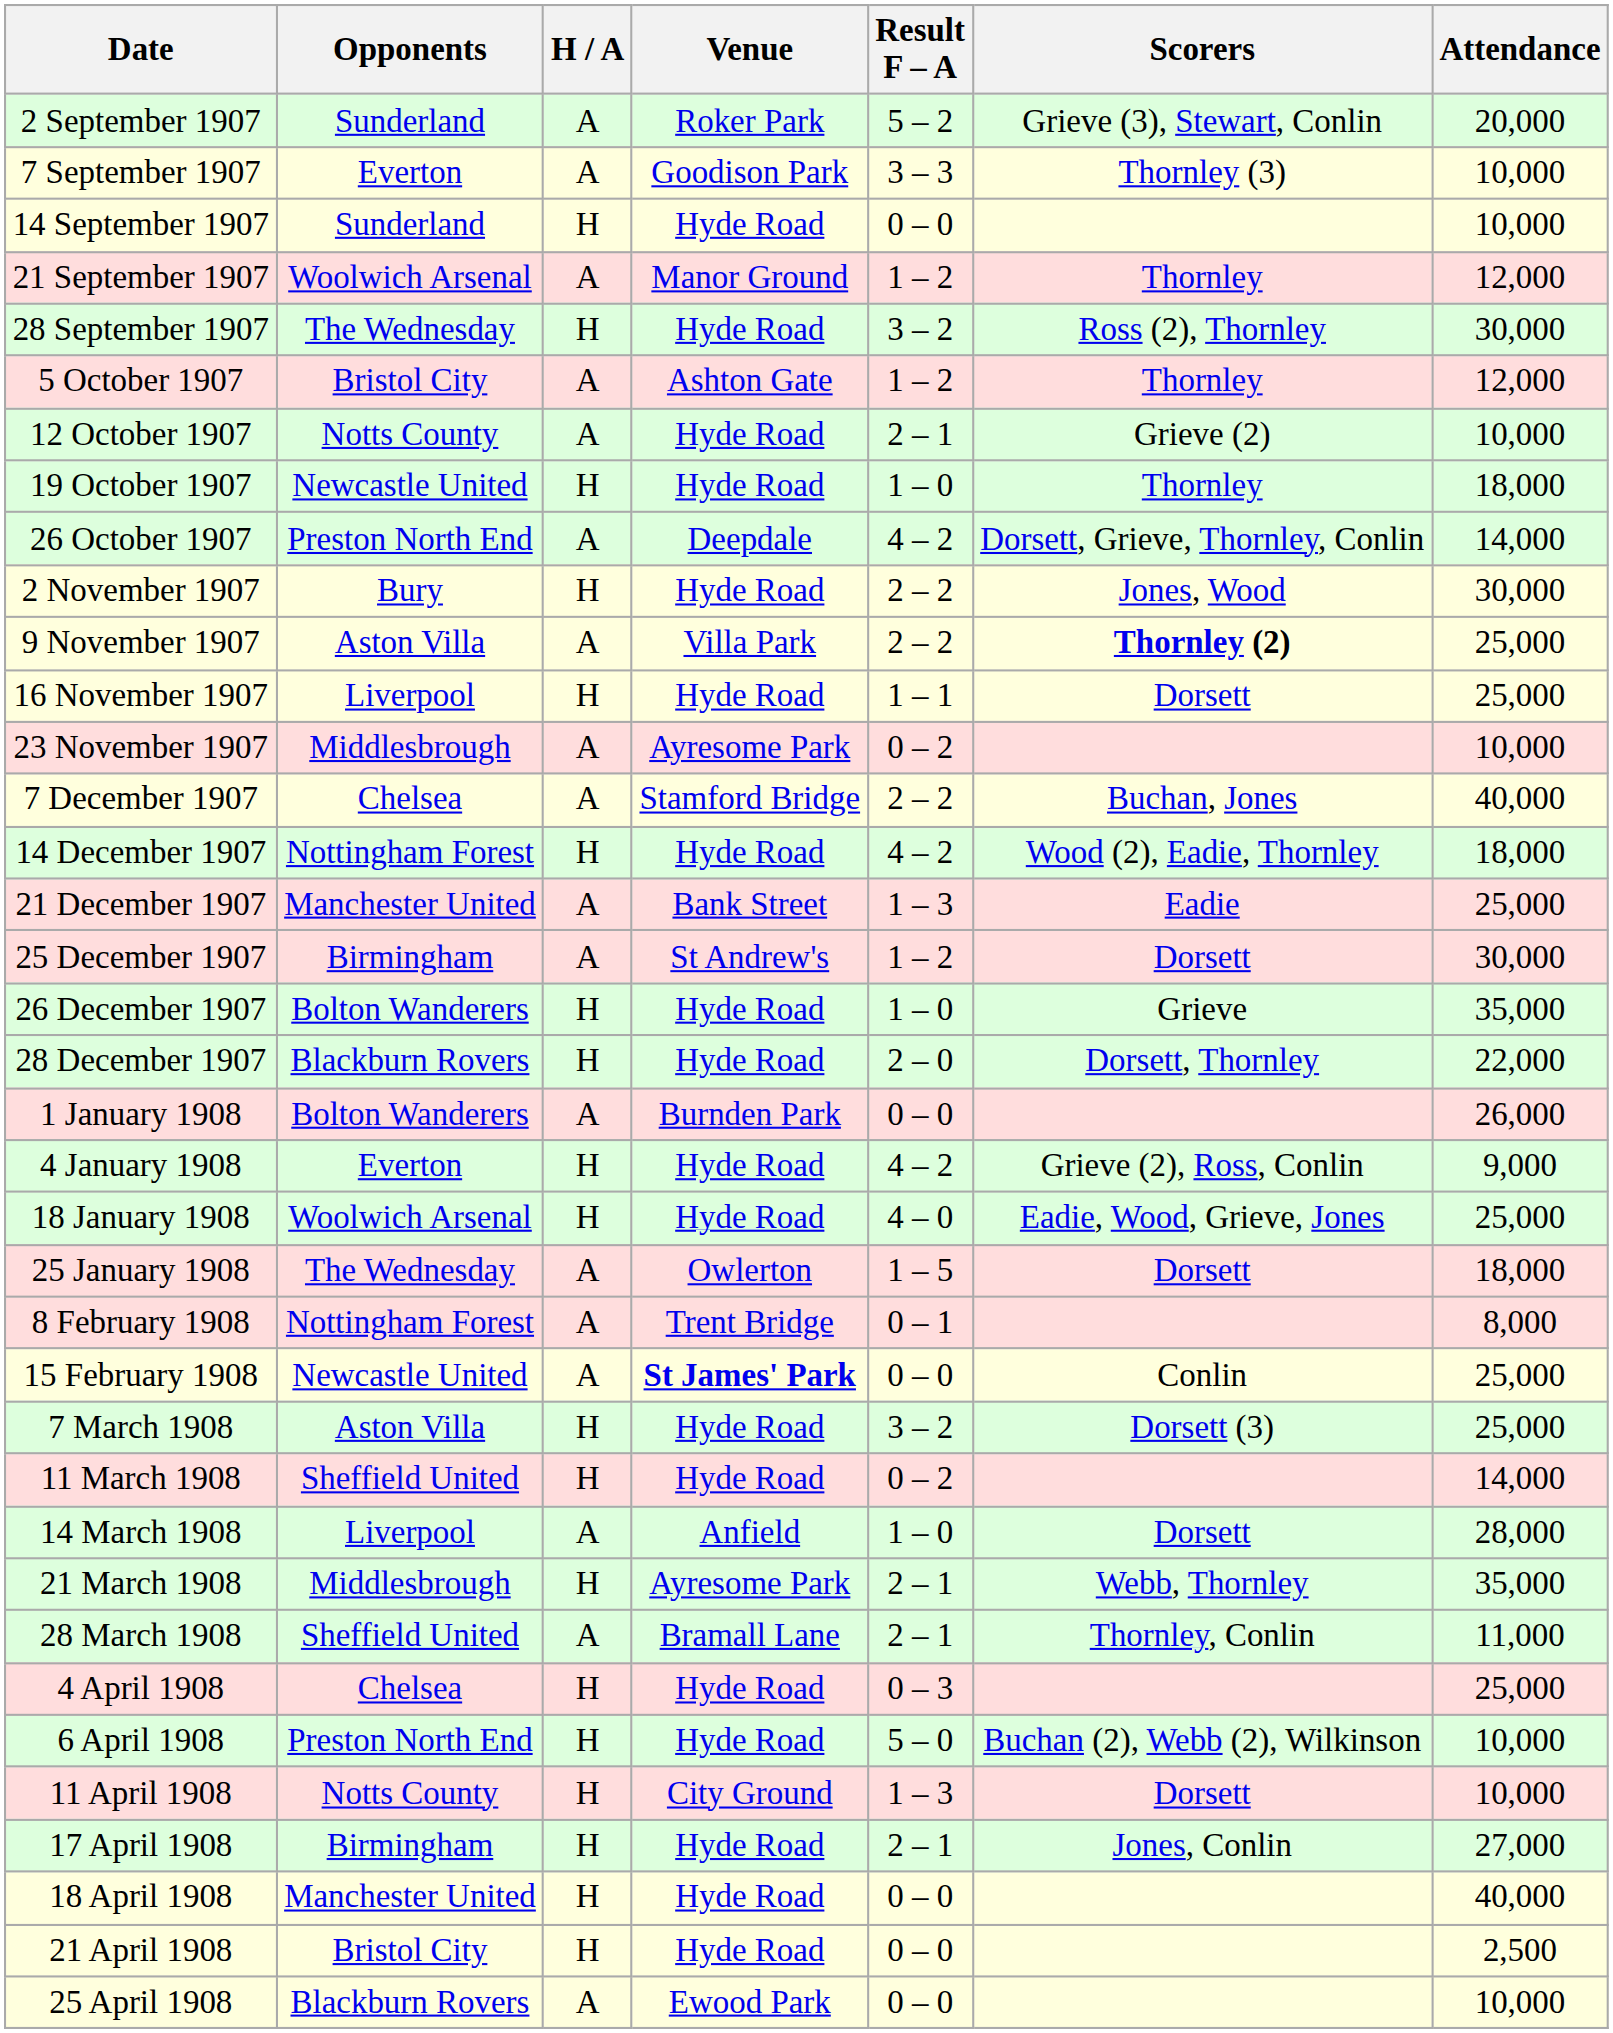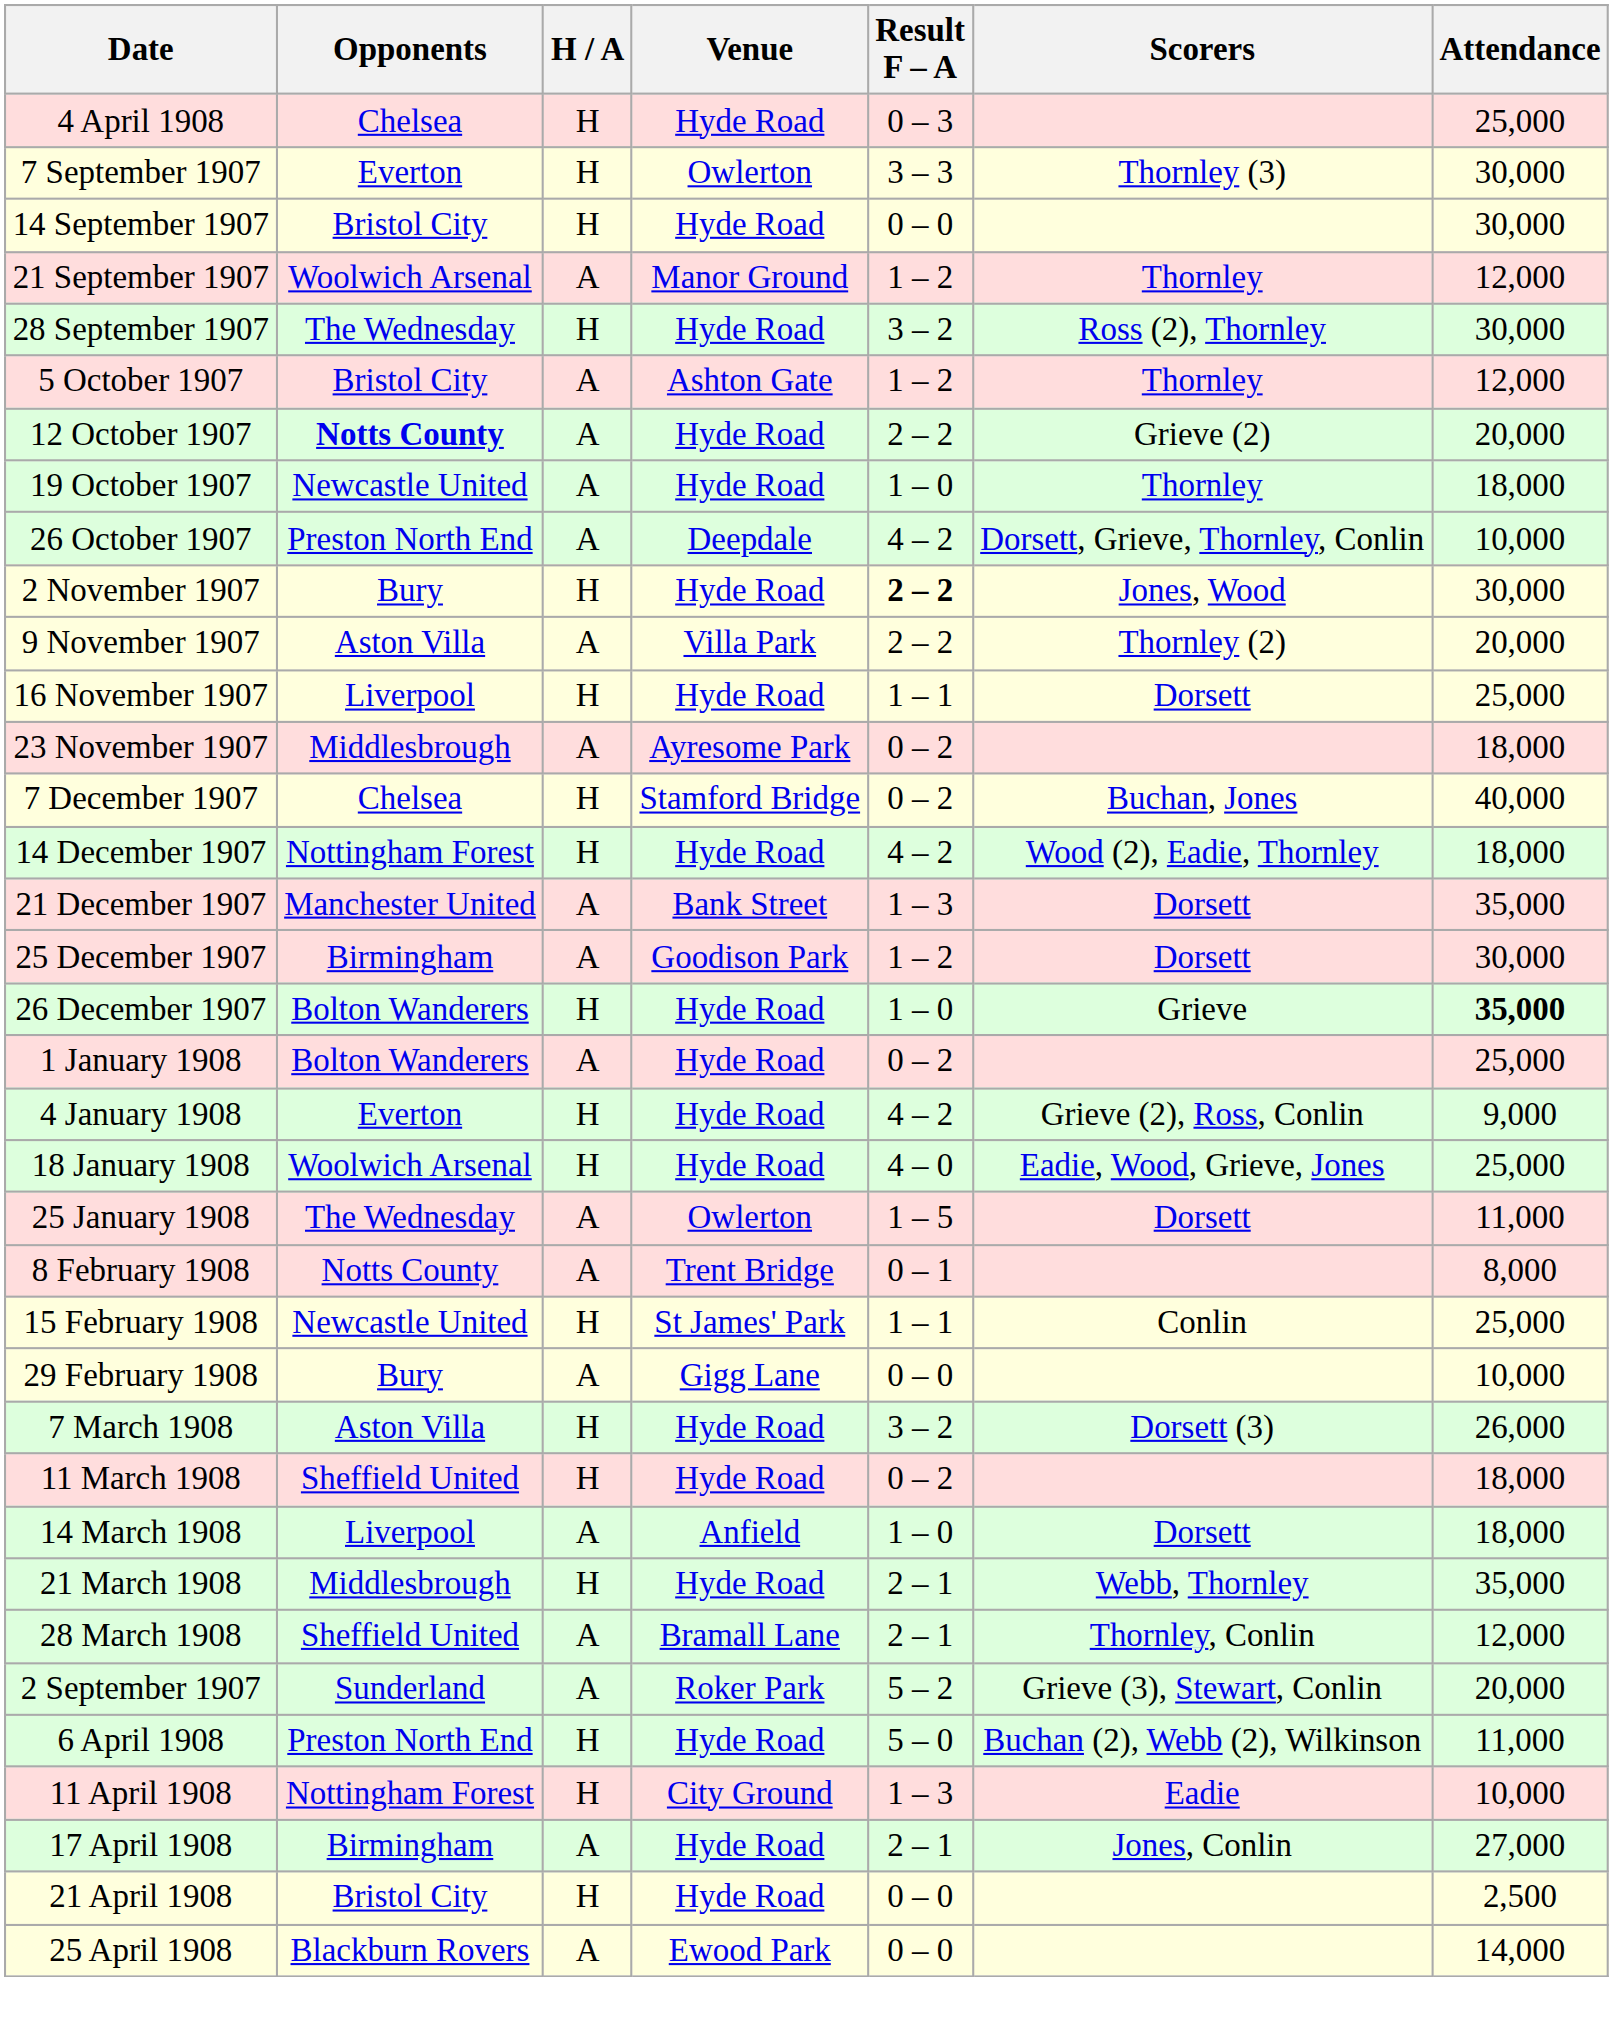rows swapped: 2 September 1907 <-> 4 April 1908
7 September 1907 | H / A: A -> H
7 September 1907 | Venue: Goodison Park -> Owlerton
7 September 1907 | Attendance: 10,000 -> 30,000
14 September 1907 | Opponents: Sunderland -> Bristol City
14 September 1907 | Attendance: 10,000 -> 30,000
12 October 1907 | Opponents: normal -> bold
12 October 1907 | Result F – A: 2 – 1 -> 2 – 2
12 October 1907 | Attendance: 10,000 -> 20,000
19 October 1907 | H / A: H -> A
26 October 1907 | Attendance: 14,000 -> 10,000
2 November 1907 | Result F – A: normal -> bold
9 November 1907 | Scorers: bold -> normal
9 November 1907 | Attendance: 25,000 -> 20,000
23 November 1907 | Attendance: 10,000 -> 18,000
7 December 1907 | H / A: A -> H
7 December 1907 | Result F – A: 2 – 2 -> 0 – 2
21 December 1907 | Scorers: Eadie -> Dorsett
21 December 1907 | Attendance: 25,000 -> 35,000
25 December 1907 | Venue: St Andrew's -> Goodison Park
26 December 1907 | Attendance: normal -> bold
- row: 28 December 1907 | Blackburn Rovers | H | Hyde Road | 2 – 0 | Dorsett, Thornley | 22,000
1 January 1908 | Venue: Burnden Park -> Hyde Road
1 January 1908 | Result F – A: 0 – 0 -> 0 – 2
1 January 1908 | Attendance: 26,000 -> 25,000
25 January 1908 | Attendance: 18,000 -> 11,000
8 February 1908 | Opponents: Nottingham Forest -> Notts County
15 February 1908 | H / A: A -> H
15 February 1908 | Venue: bold -> normal
15 February 1908 | Result F – A: 0 – 0 -> 1 – 1
+ row: 29 February 1908 | Bury | A | Gigg Lane | 0 – 0 | 10,000
7 March 1908 | Attendance: 25,000 -> 26,000
11 March 1908 | Attendance: 14,000 -> 18,000
14 March 1908 | Attendance: 28,000 -> 18,000
21 March 1908 | Venue: Ayresome Park -> Hyde Road
28 March 1908 | Attendance: 11,000 -> 12,000
6 April 1908 | Attendance: 10,000 -> 11,000
11 April 1908 | Opponents: Notts County -> Nottingham Forest
11 April 1908 | Scorers: Dorsett -> Eadie
17 April 1908 | H / A: H -> A
- row: 18 April 1908 | Manchester United | H | Hyde Road | 0 – 0 | 40,000
25 April 1908 | Attendance: 10,000 -> 14,000
